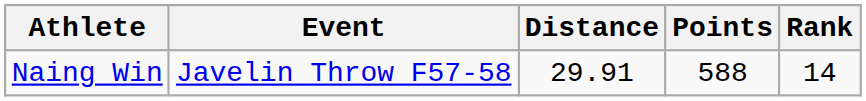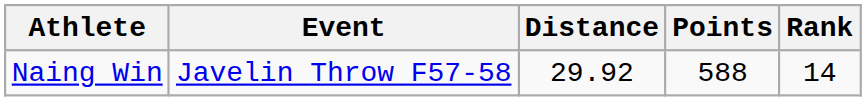Naing Win | Distance: 29.91 -> 29.92
